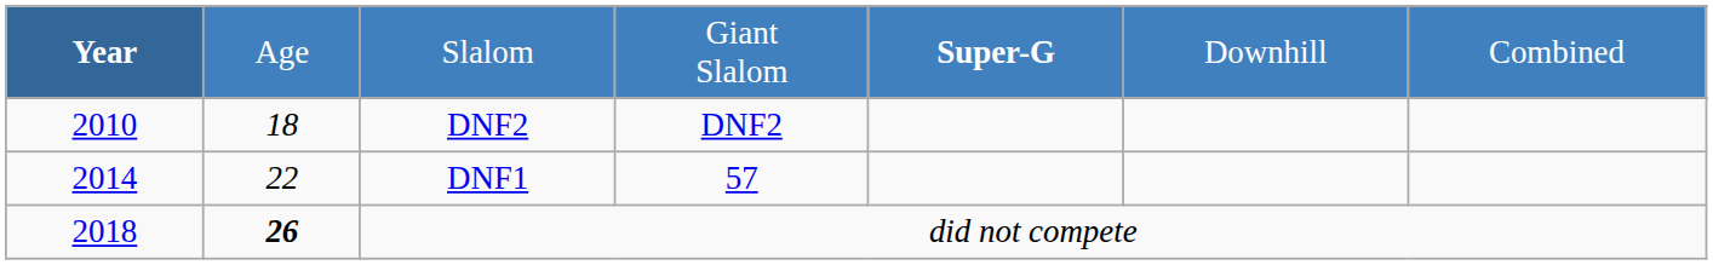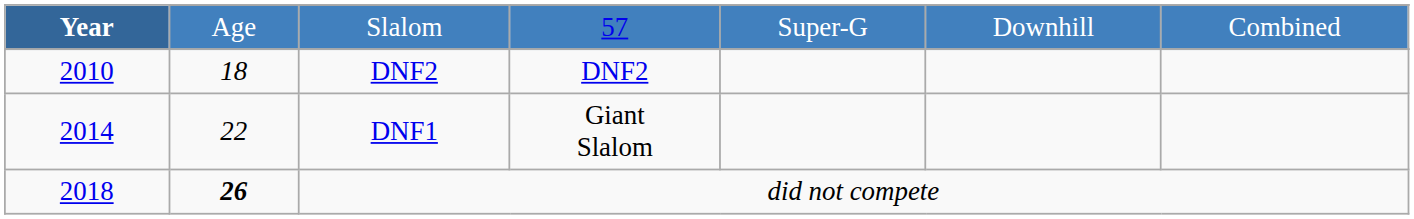Slalom | column 4: Giant Slalom -> 57
Slalom | column 5: bold -> normal
DNF1 | column 4: 57 -> Giant Slalom
